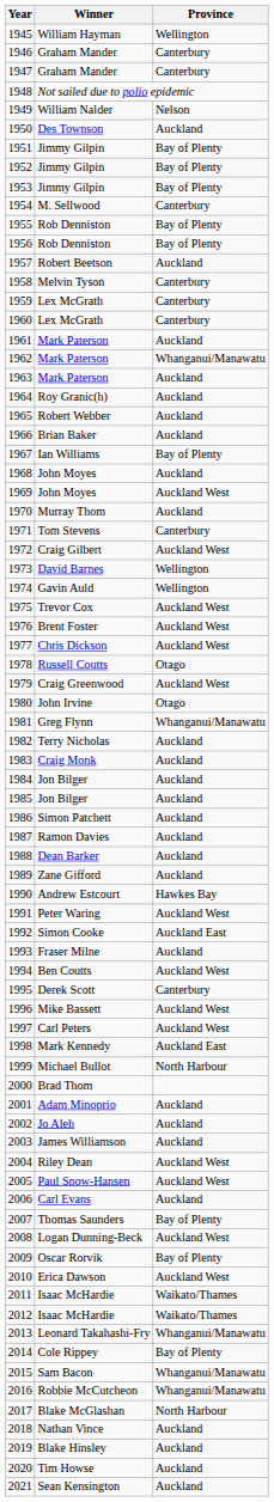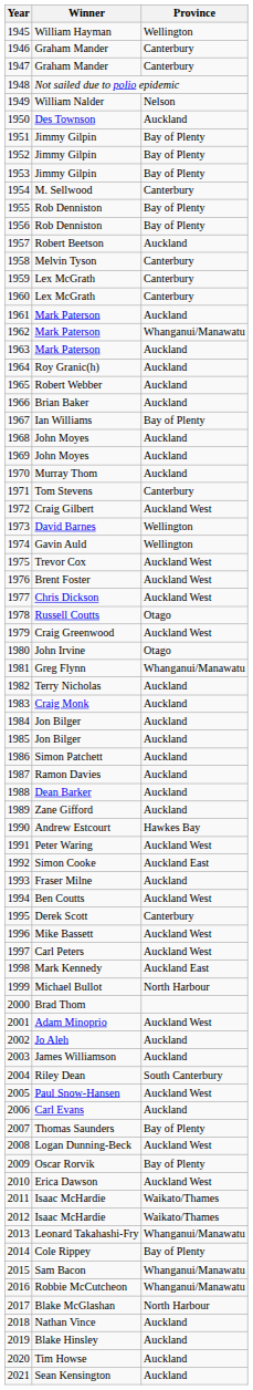1969 | Province: Auckland West -> Auckland
2001 | Province: Auckland -> Auckland West
2004 | Province: Auckland West -> South Canterbury
